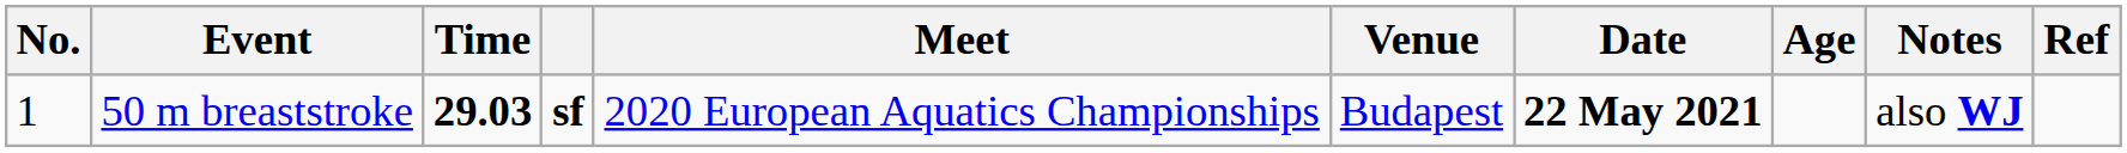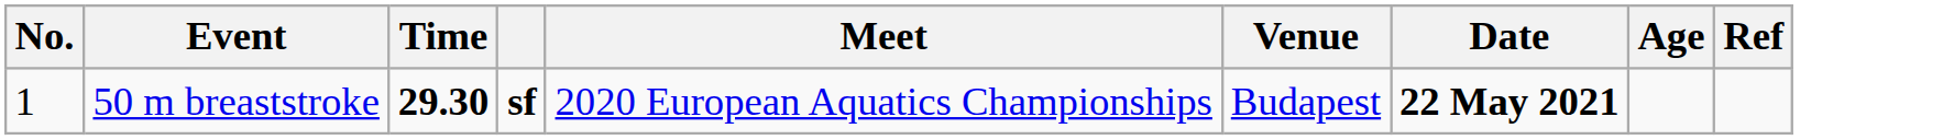- column: Notes | also WJ
50 m breaststroke | Time: 29.03 -> 29.30
